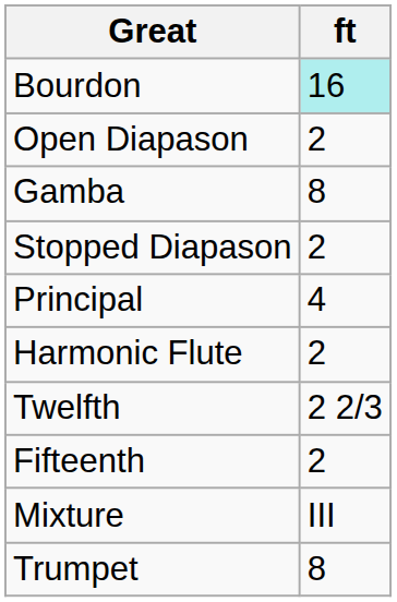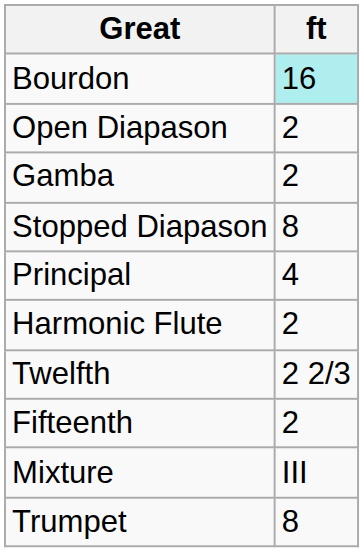Gamba | ft: 8 -> 2
Stopped Diapason | ft: 2 -> 8
